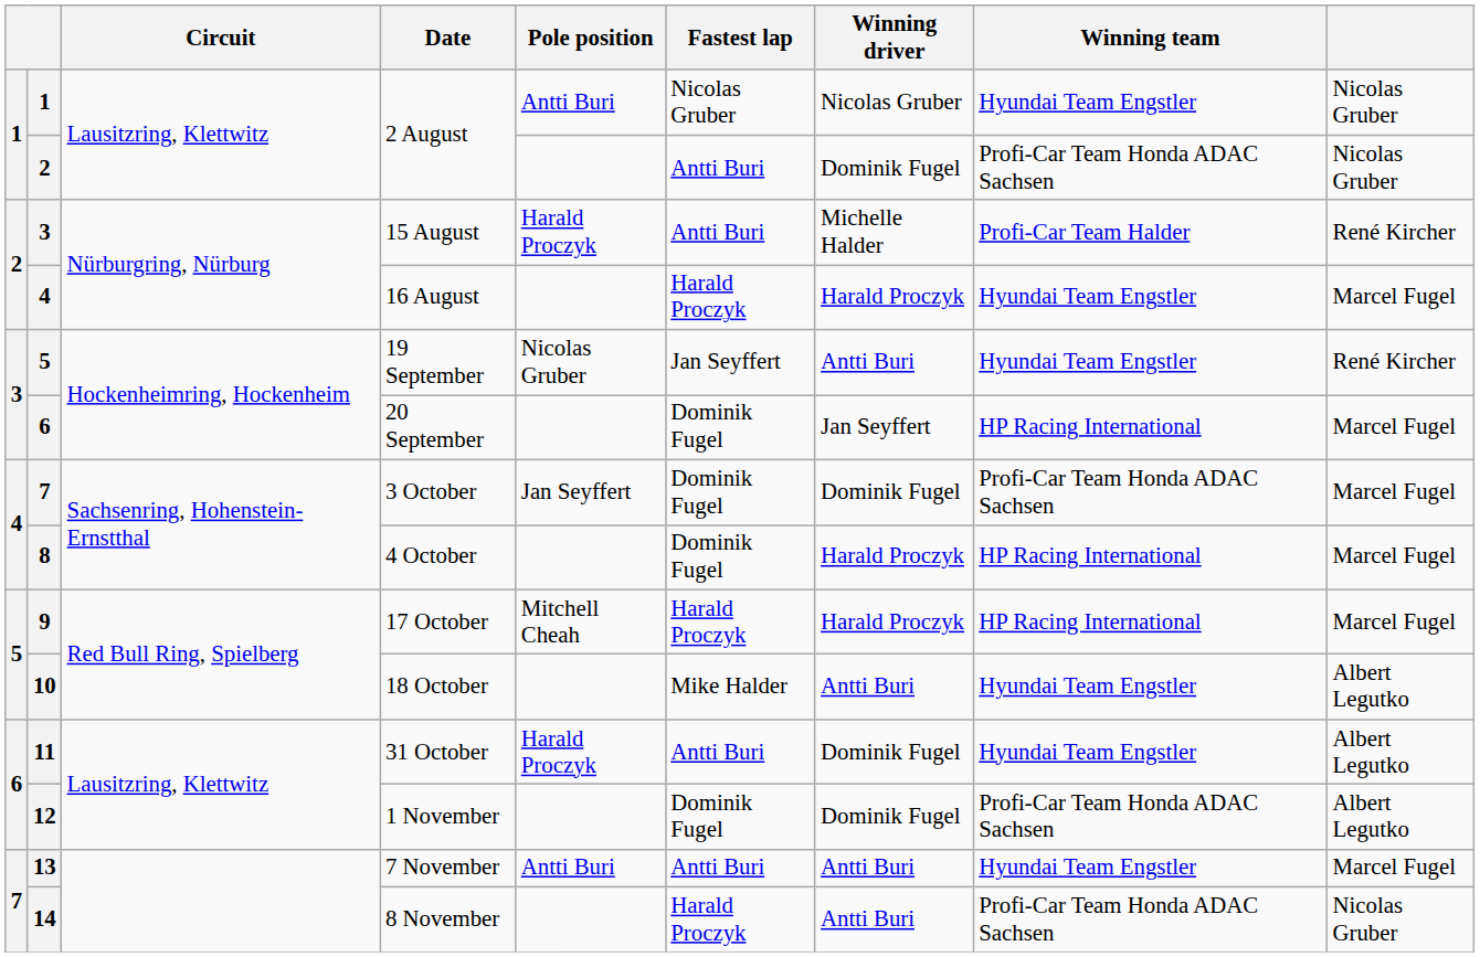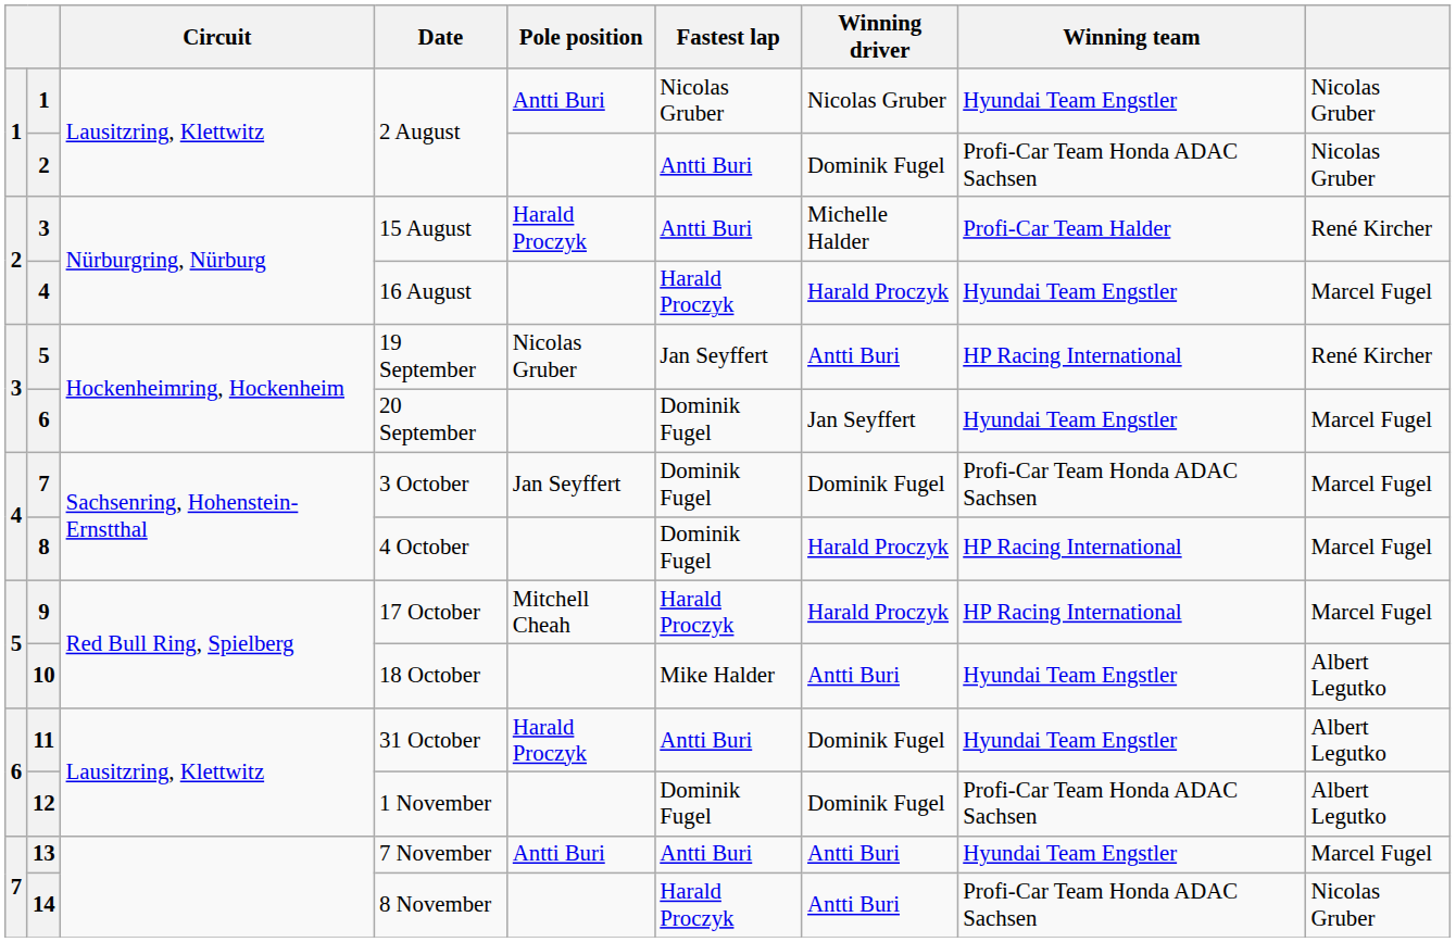19 September | Winning team: Hyundai Team Engstler -> HP Racing International
20 September | Winning team: HP Racing International -> Hyundai Team Engstler
